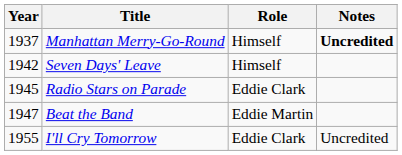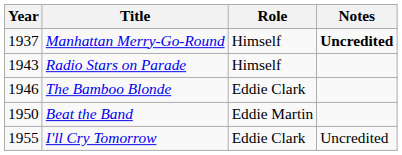- row: 1942 | Seven Days' Leave | Himself
Radio Stars on Parade | Year: 1945 -> 1943
Radio Stars on Parade | Role: Eddie Clark -> Himself
+ row: 1946 | The Bamboo Blonde | Eddie Clark
Beat the Band | Year: 1947 -> 1950
